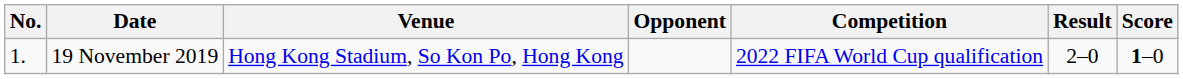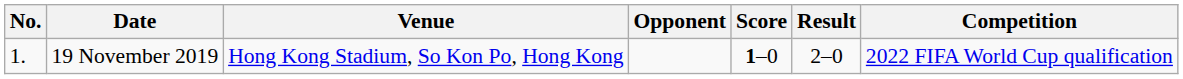columns swapped: Score <-> Competition
